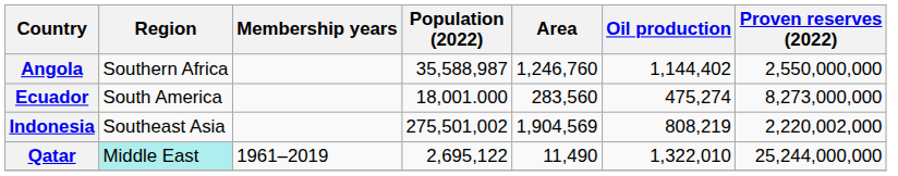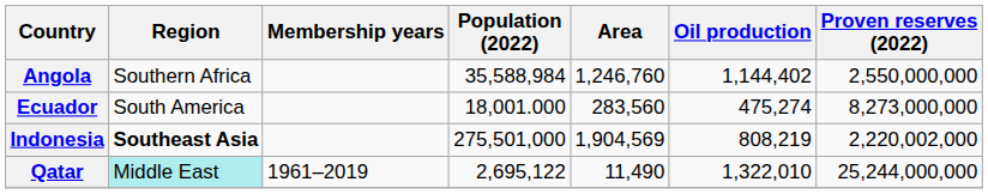Angola | Population (2022): 35,588,987 -> 35,588,984
Indonesia | Region: normal -> bold
Indonesia | Population (2022): 275,501,002 -> 275,501,000
